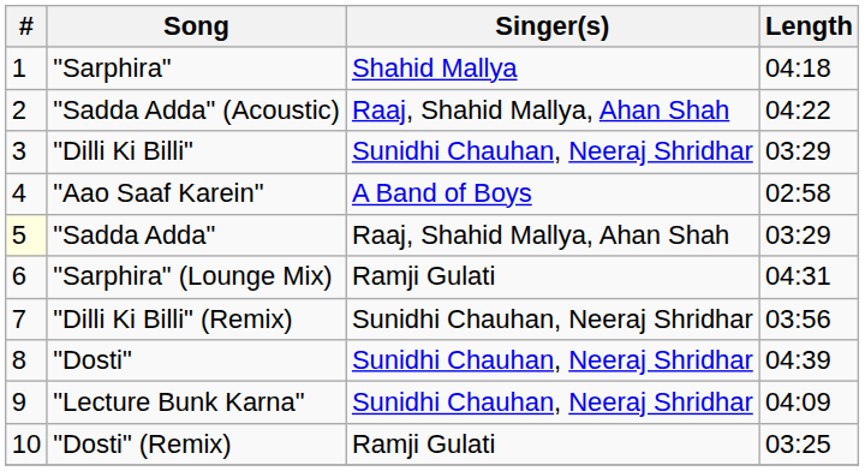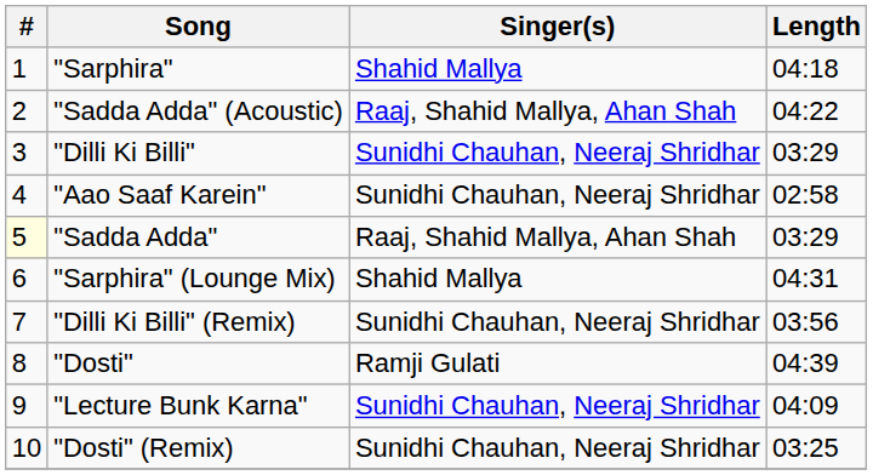"Aao Saaf Karein" | Singer(s): A Band of Boys -> Sunidhi Chauhan, Neeraj Shridhar
"Sarphira" (Lounge Mix) | Singer(s): Ramji Gulati -> Shahid Mallya
"Dosti" | Singer(s): Sunidhi Chauhan, Neeraj Shridhar -> Ramji Gulati
"Dosti" (Remix) | Singer(s): Ramji Gulati -> Sunidhi Chauhan, Neeraj Shridhar
